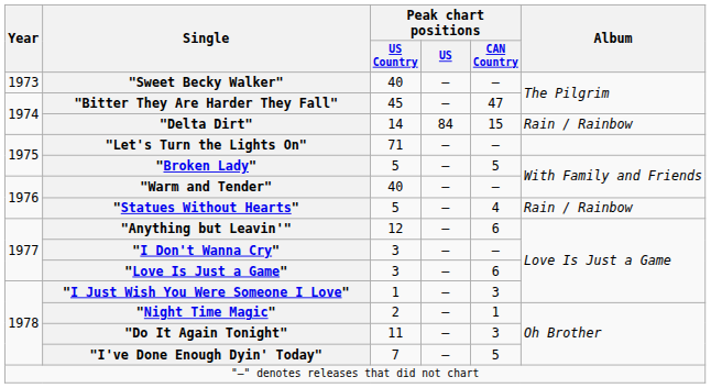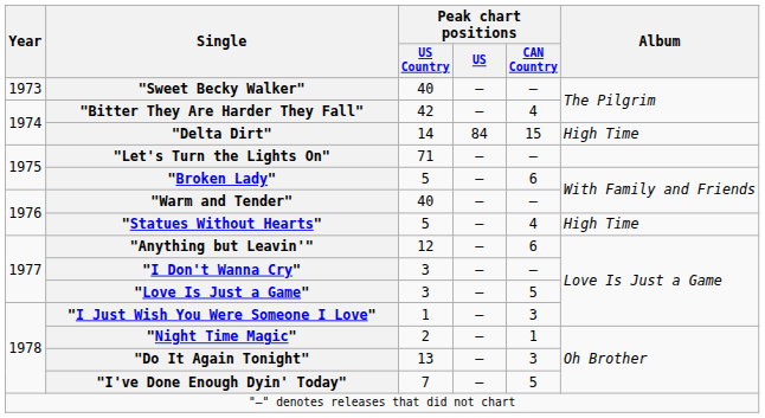"Bitter They Are Harder They Fall" | Peak chart positions / US Country: 45 -> 42
"Bitter They Are Harder They Fall" | Peak chart positions / CAN Country: 47 -> 4
"Delta Dirt" | Album: Rain / Rainbow -> High Time
"Broken Lady" | Peak chart positions / CAN Country: 5 -> 6
"Statues Without Hearts" | Album: Rain / Rainbow -> High Time
"Love Is Just a Game" | Peak chart positions / CAN Country: 6 -> 5
"Do It Again Tonight" | Peak chart positions / US Country: 11 -> 13
